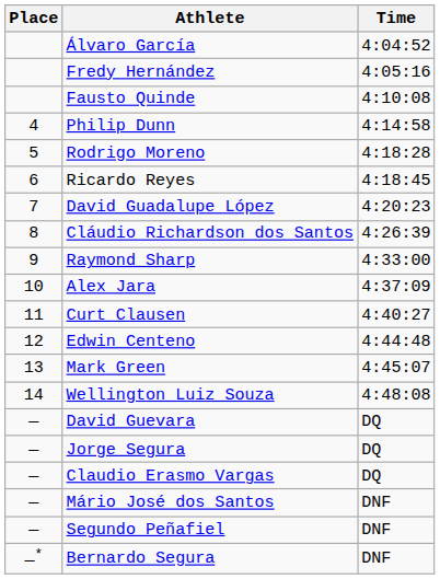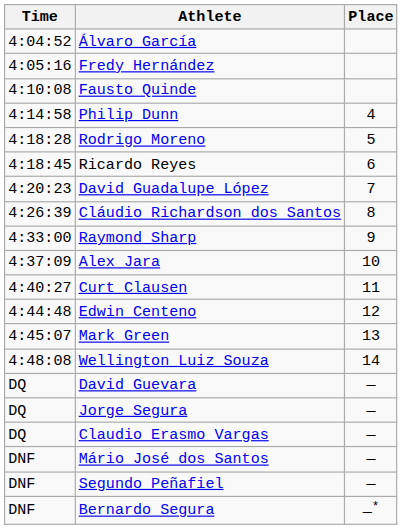columns swapped: Place <-> Time
